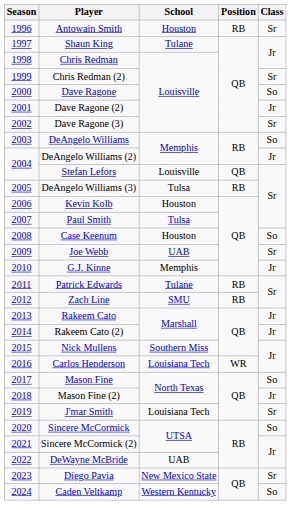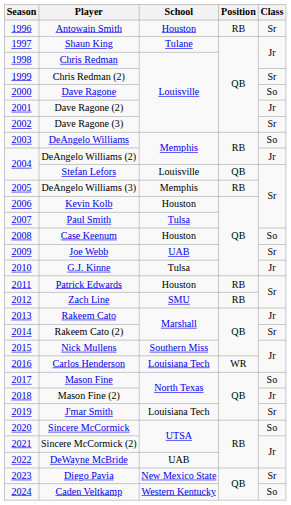DeAngelo Williams (3) | School: Tulsa -> Memphis
G.J. Kinne | School: Memphis -> Tulsa
Patrick Edwards | School: Tulane -> Houston
Rakeem Cato (2) | Class: Jr -> Sr
